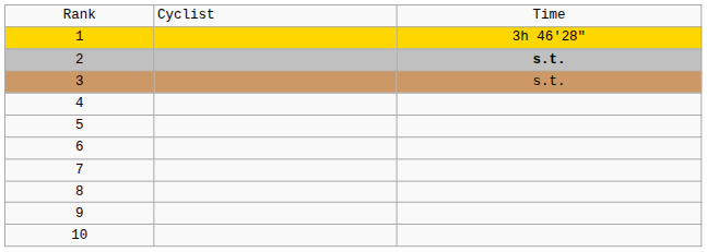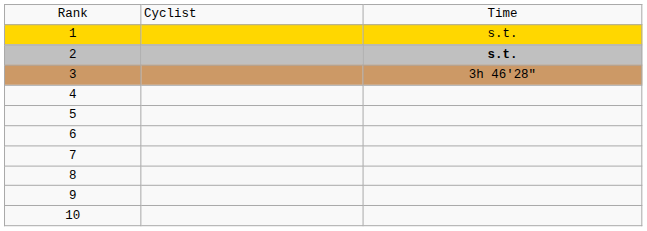1 | column 3: 3h 46'28" -> s.t.
3 | column 3: s.t. -> 3h 46'28"
